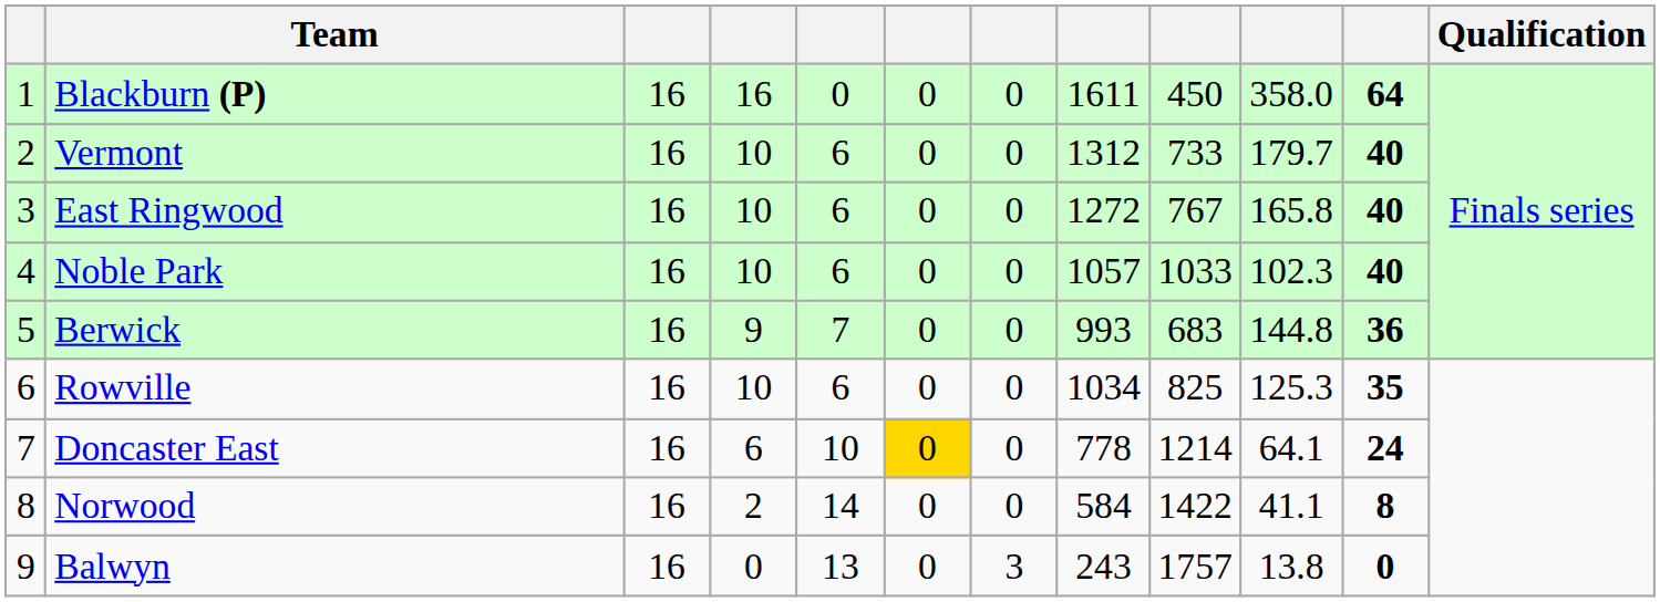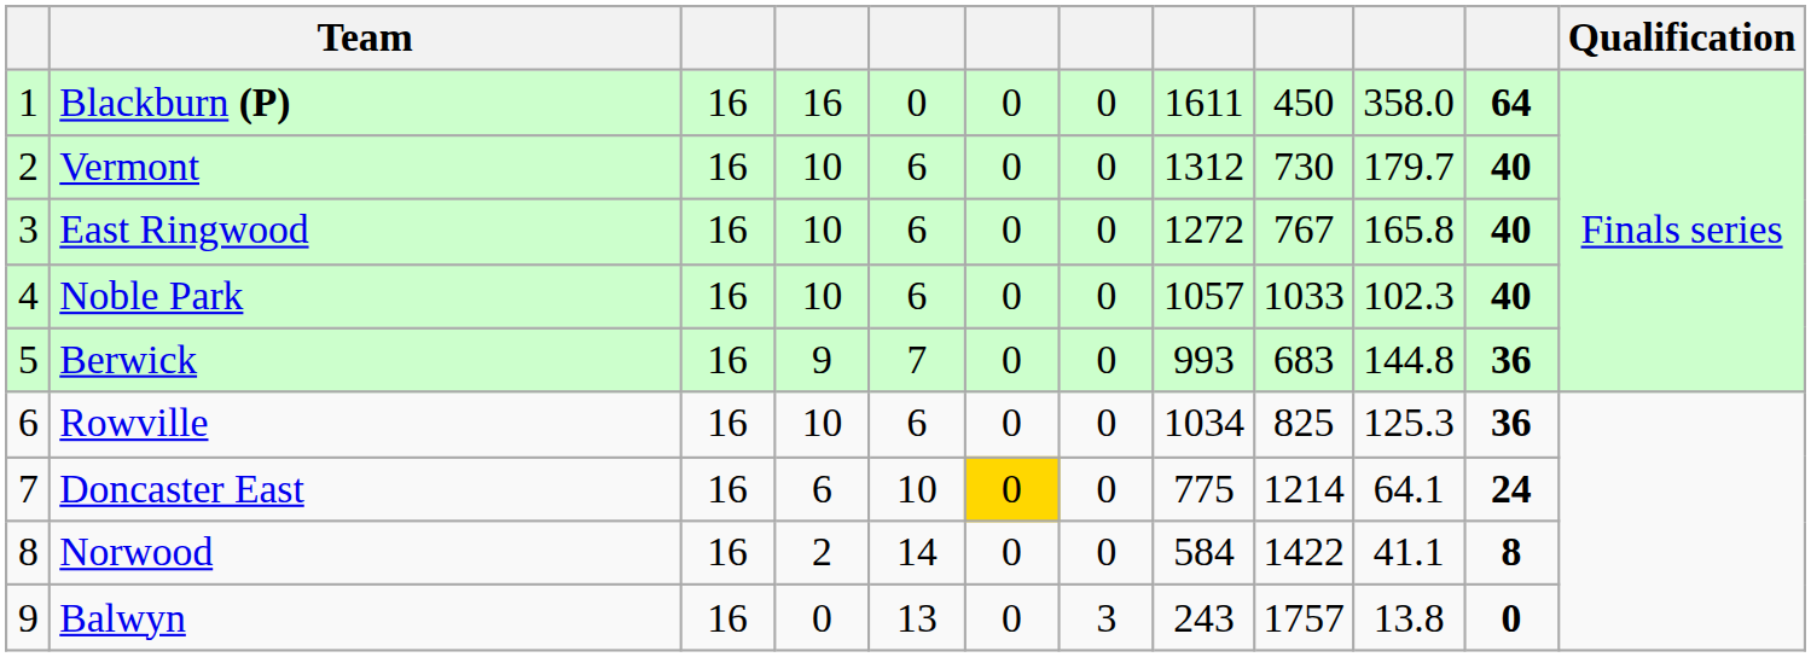Vermont | column 9: 733 -> 730
Rowville | column 11: 35 -> 36
Doncaster East | column 8: 778 -> 775
